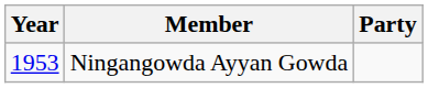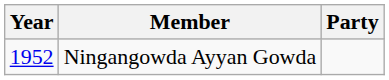Ningangowda Ayyan Gowda | Year: 1953 -> 1952
